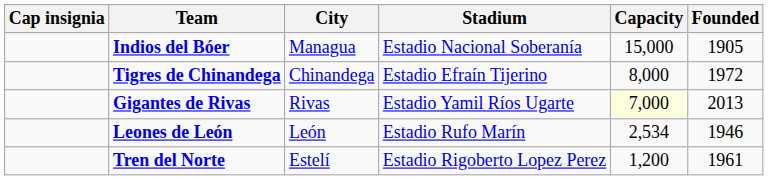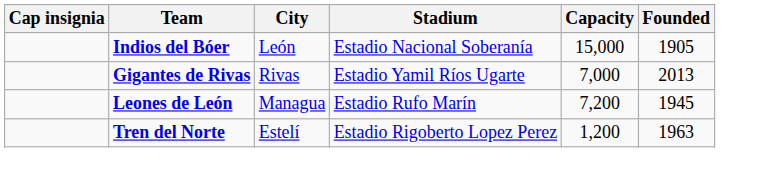Indios del Bóer | City: Managua -> León
- row: Tigres de Chinandega | Chinandega | Estadio Efraín Tijerino | 8,000 | 1972
Gigantes de Rivas | Capacity: lightyellow background -> no background
Leones de León | City: León -> Managua
Leones de León | Capacity: 2,534 -> 7,200
Leones de León | Founded: 1946 -> 1945
Tren del Norte | Founded: 1961 -> 1963
